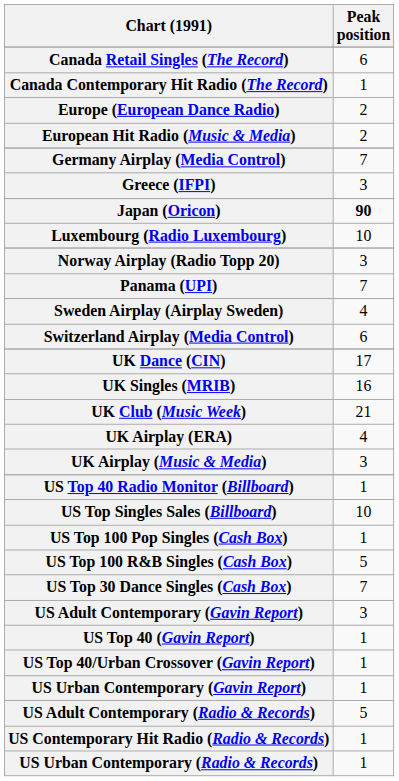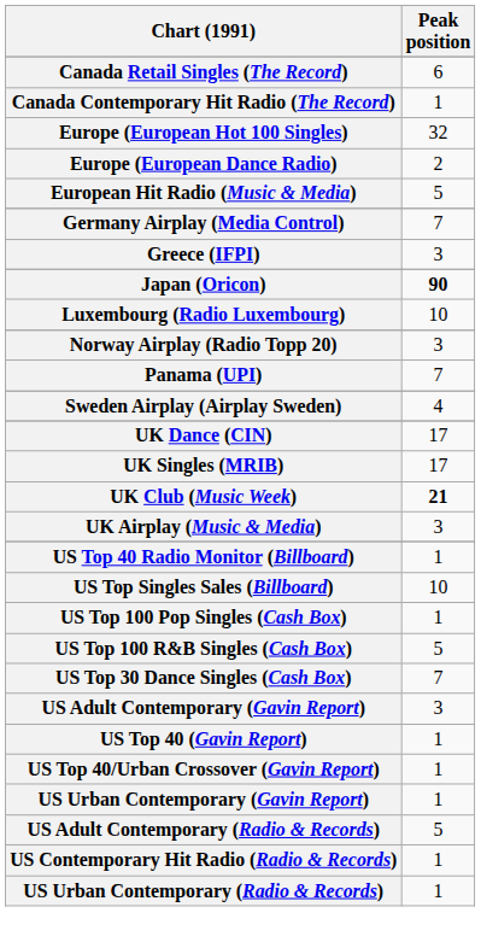+ row: Europe (European Hot 100 Singles) | 32
European Hit Radio (Music & Media) | Peak position: 2 -> 5
- row: Switzerland Airplay (Media Control) | 6
UK Singles (MRIB) | Peak position: 16 -> 17
UK Club (Music Week) | Peak position: normal -> bold
- row: UK Airplay (ERA) | 4
